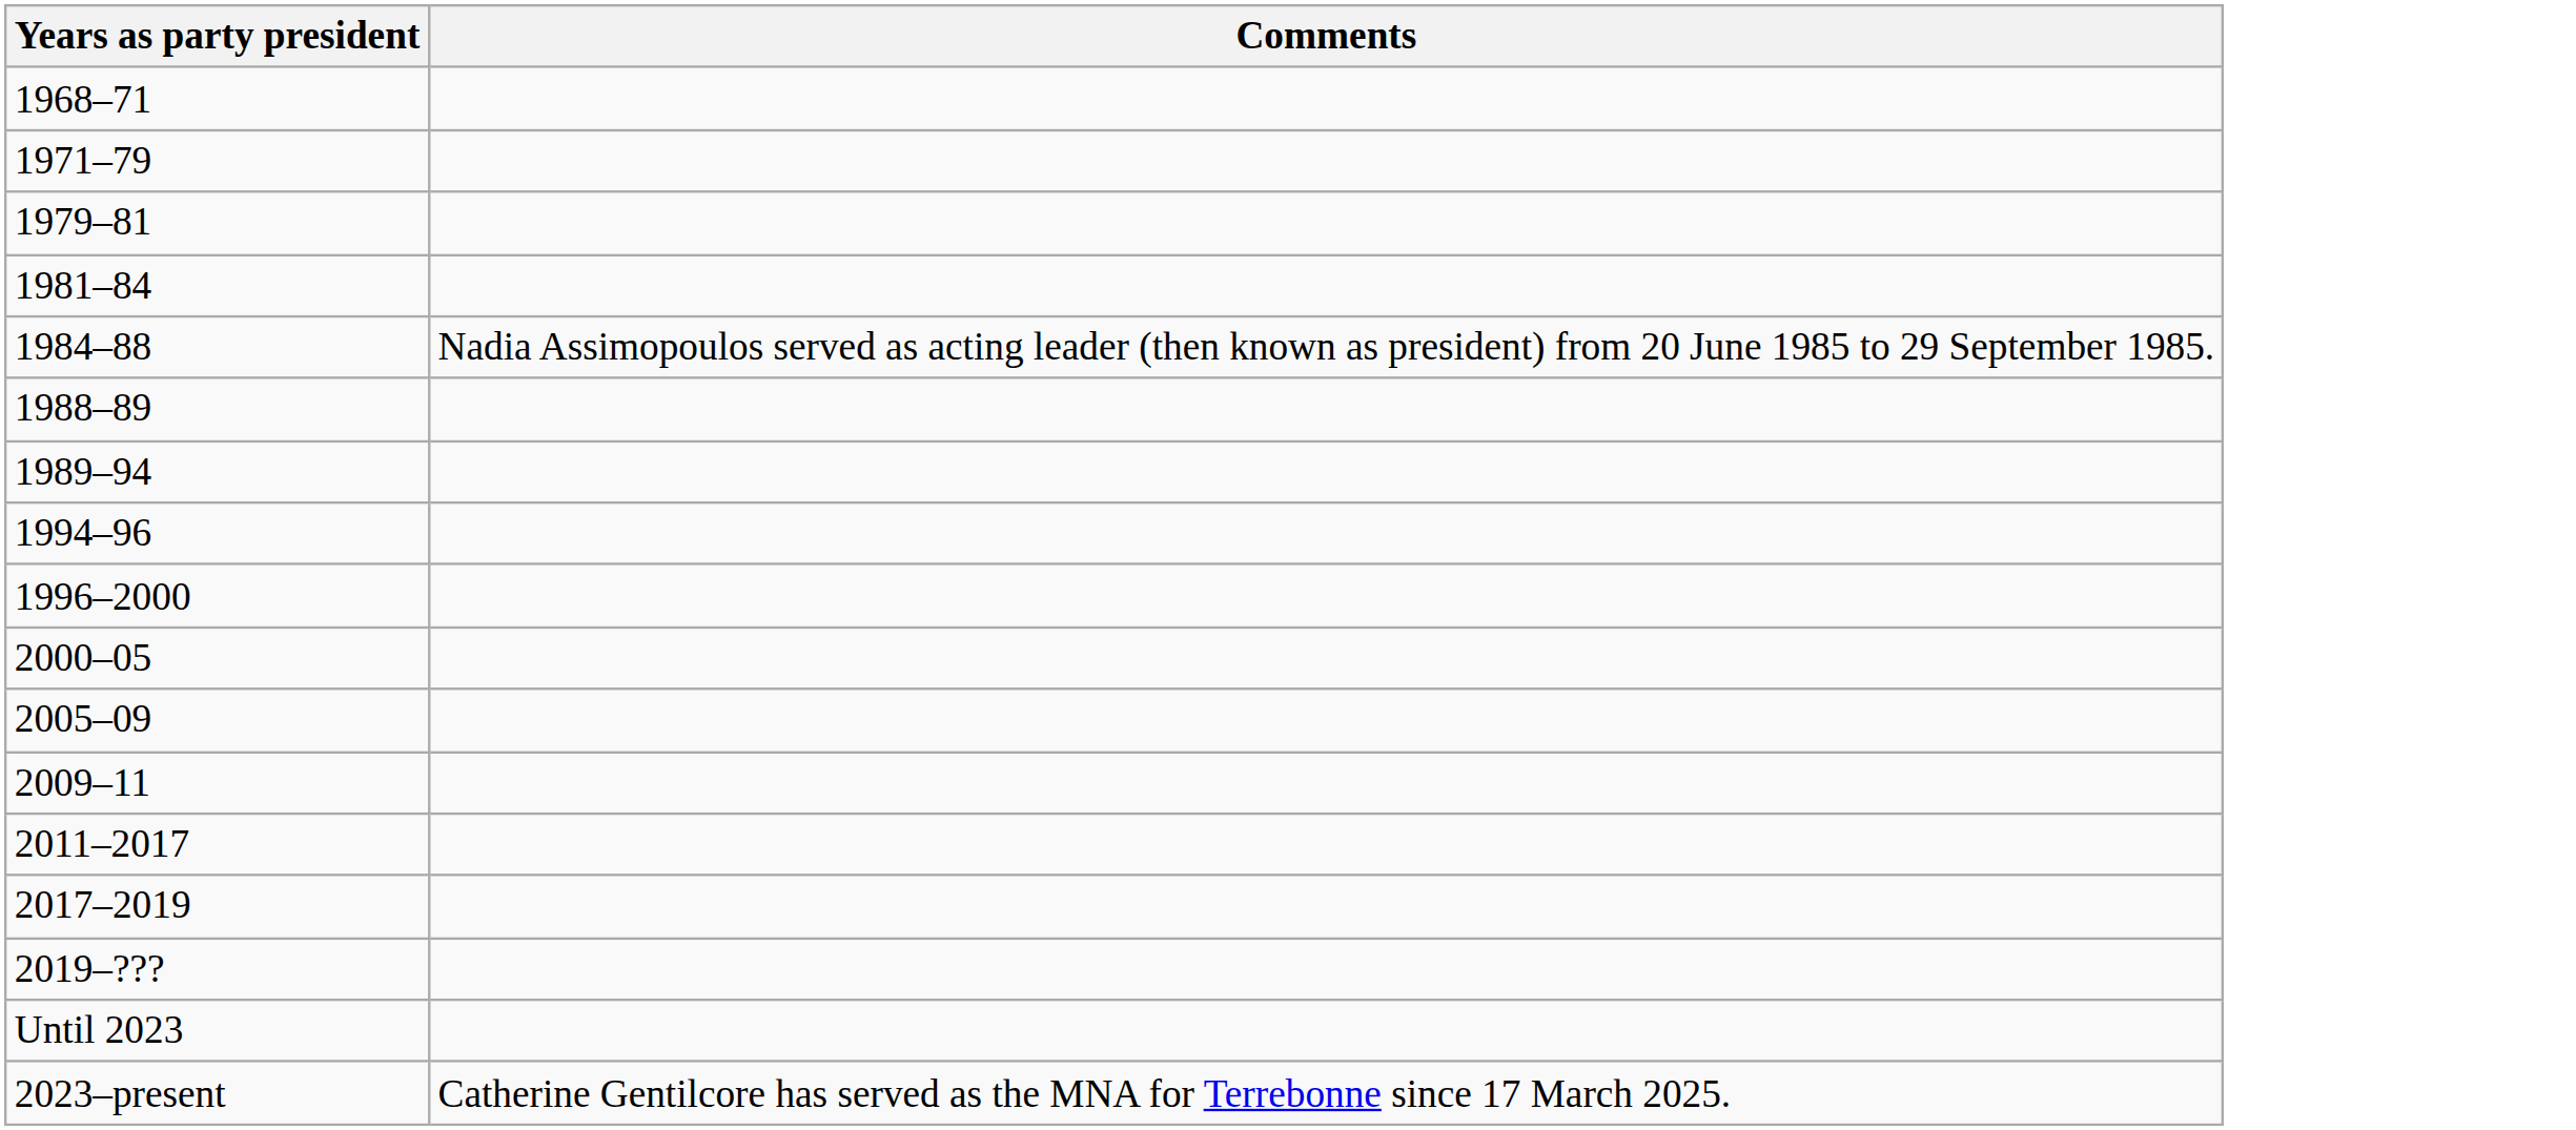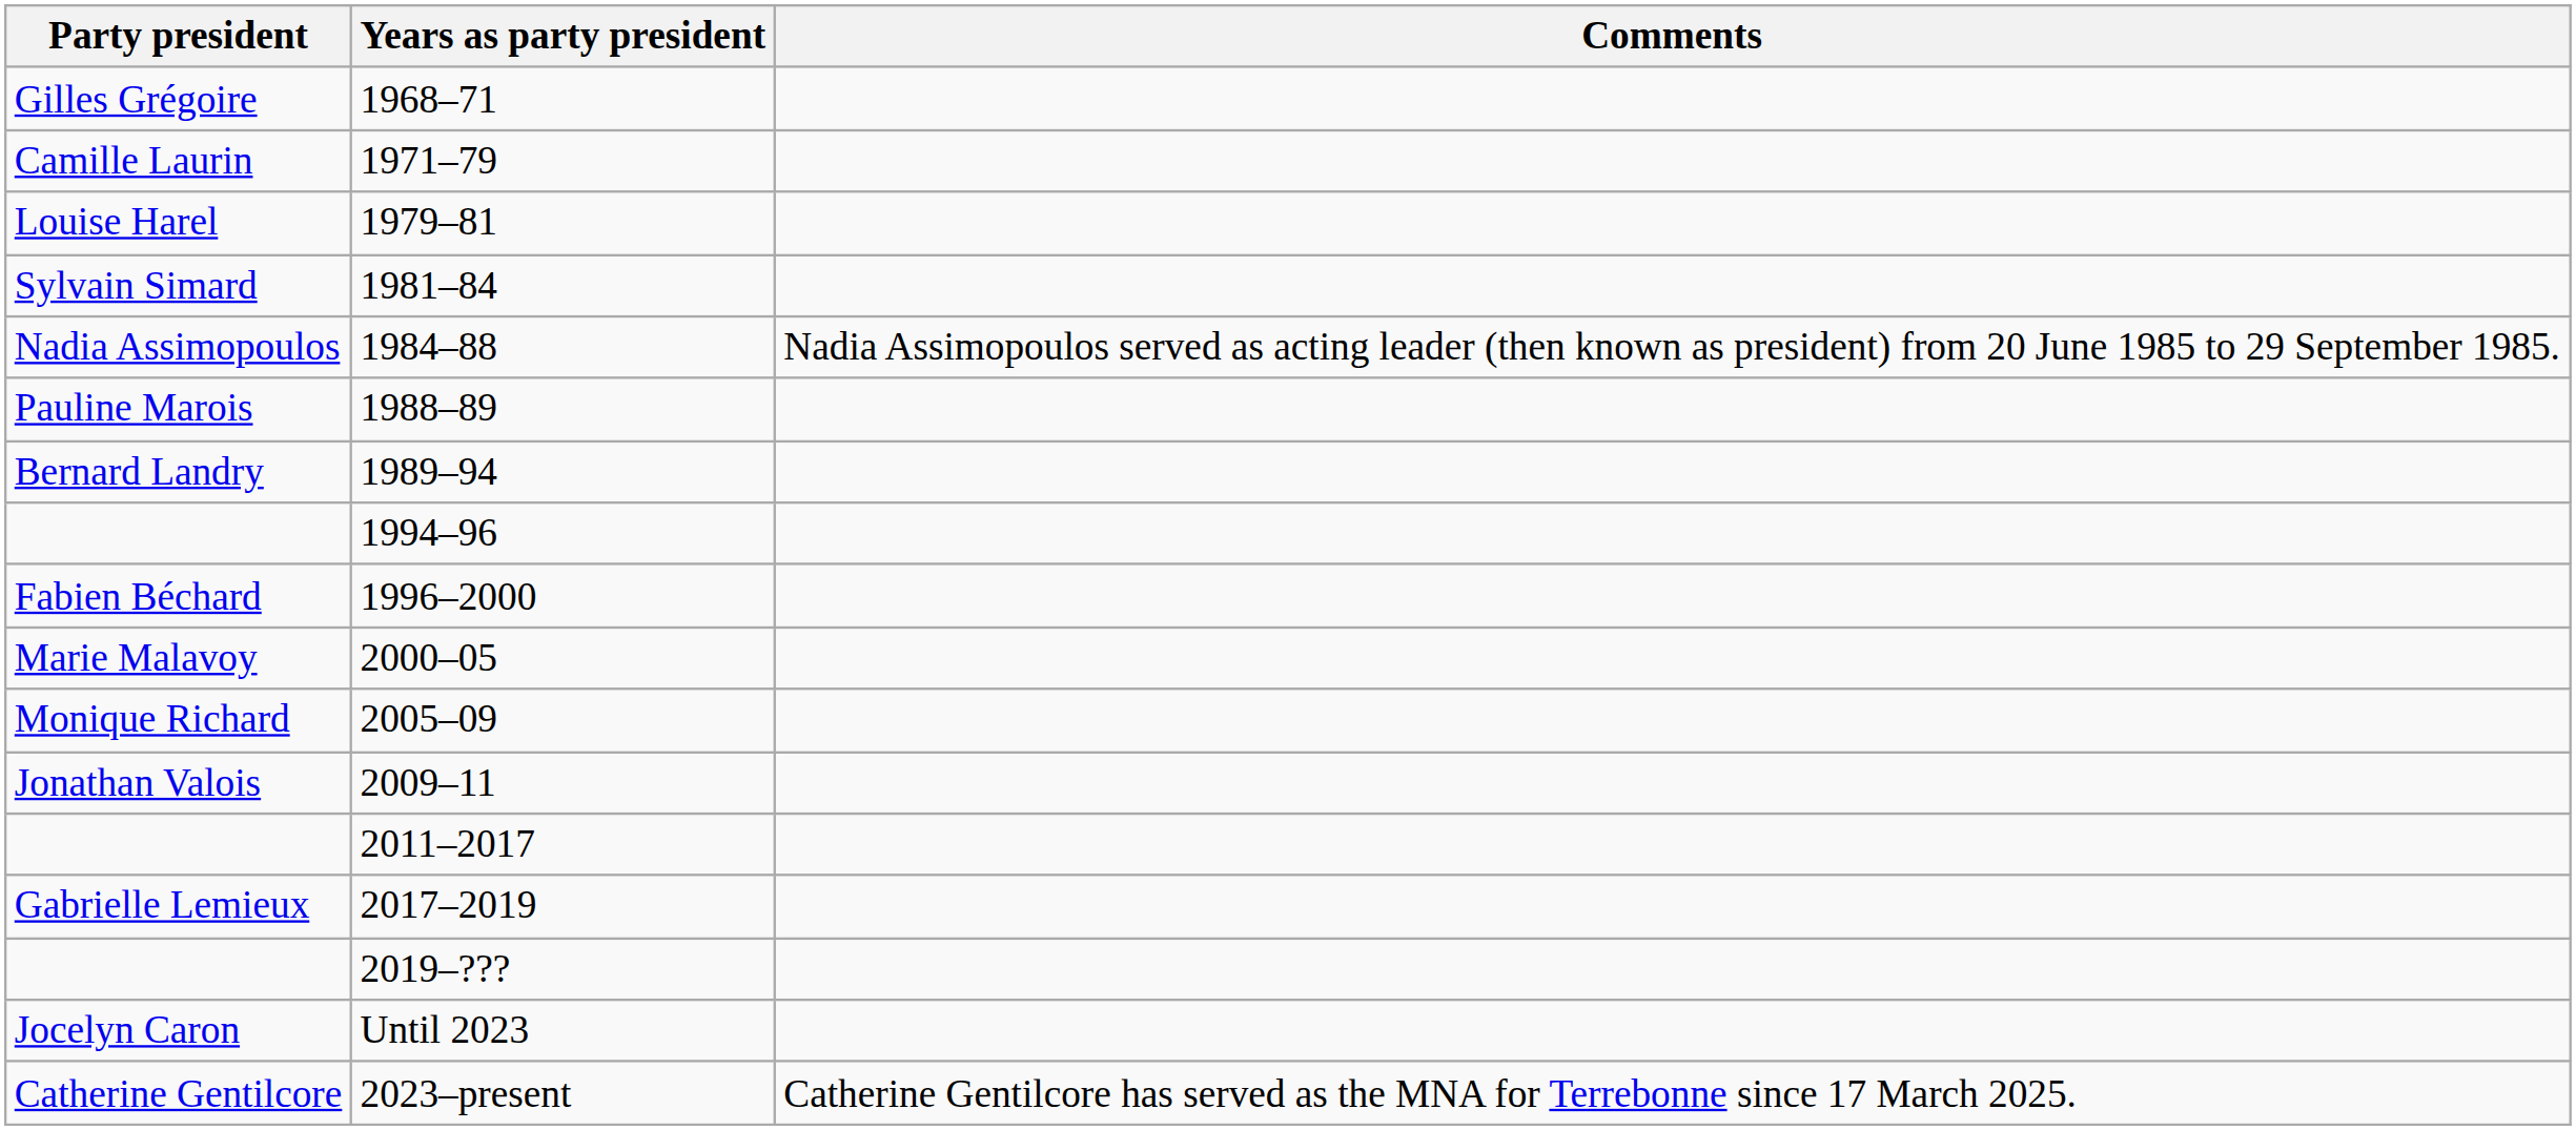+ column: Party president | Gilles Grégoire | Camille Laurin | Louise Harel | Sylvain Simard | Nadia Assimopoulos | Pauline Marois | Bernard Landry | Fabien Béchard | Marie Malavoy | Monique Richard | Jonathan Valois | Gabrielle Lemieux | Jocelyn Caron | Catherine Gentilcore
